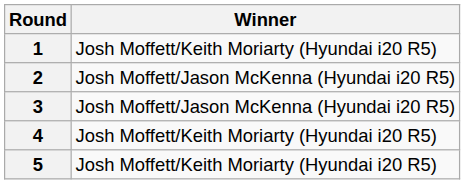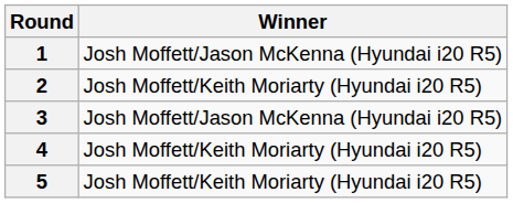1 | Winner: Josh Moffett/Keith Moriarty (Hyundai i20 R5) -> Josh Moffett/Jason McKenna (Hyundai i20 R5)
2 | Winner: Josh Moffett/Jason McKenna (Hyundai i20 R5) -> Josh Moffett/Keith Moriarty (Hyundai i20 R5)
